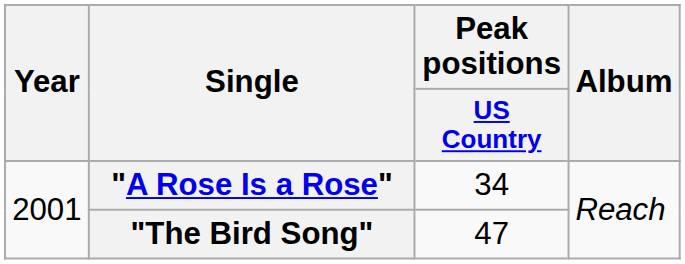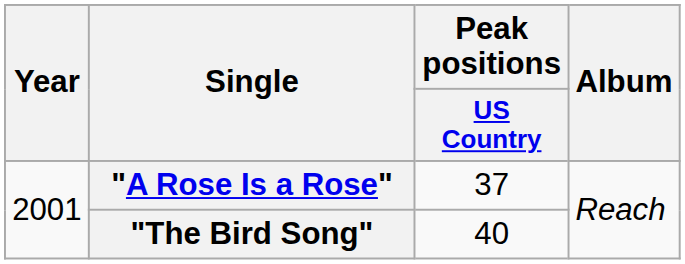"A Rose Is a Rose" | Peak positions / US Country: 34 -> 37
"The Bird Song" | Peak positions / US Country: 47 -> 40
